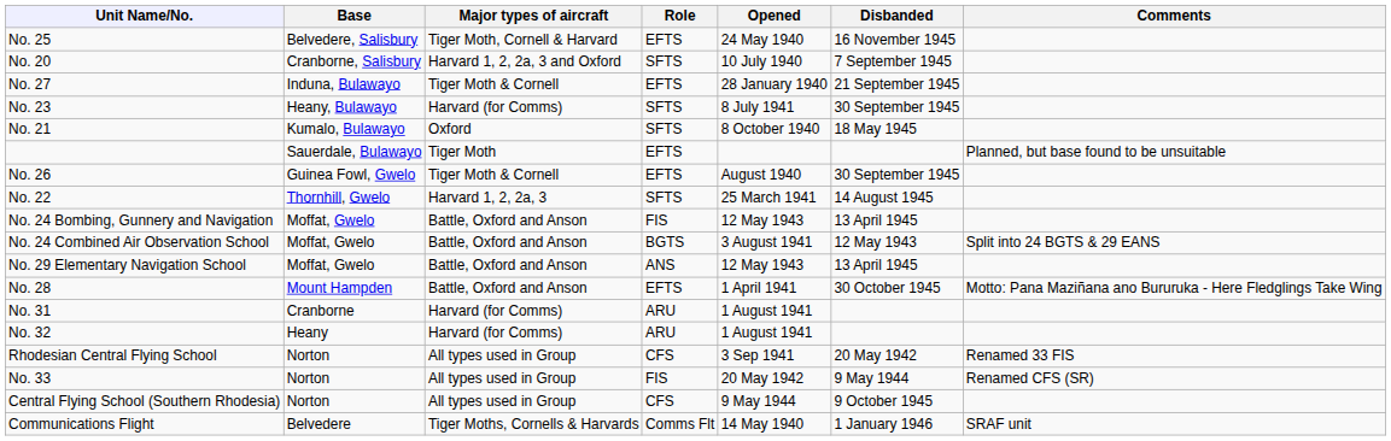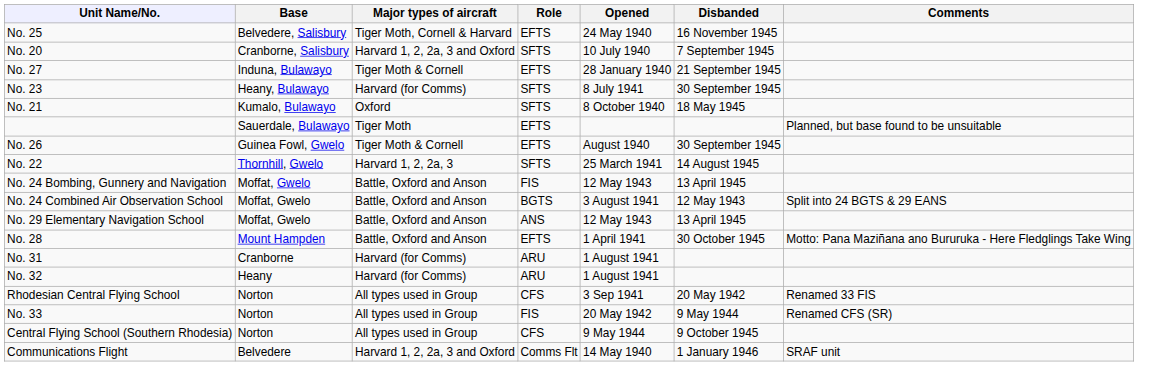Communications Flight | Major types of aircraft: Tiger Moths, Cornells & Harvards -> Harvard 1, 2, 2a, 3 and Oxford
